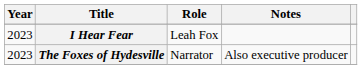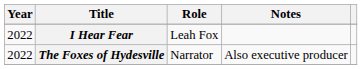I Hear Fear | Year: 2023 -> 2022
The Foxes of Hydesville | Year: 2023 -> 2022
